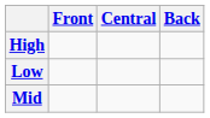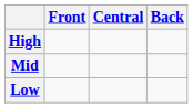rows swapped: Mid <-> Low
